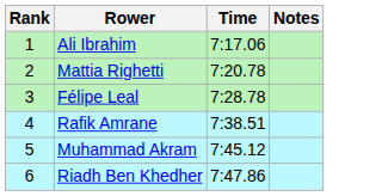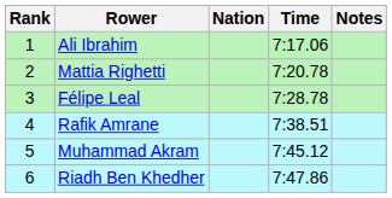+ column: Nation
